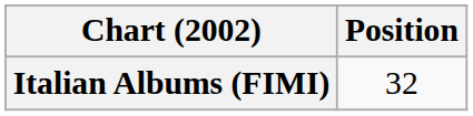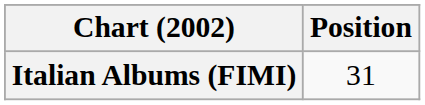Italian Albums (FIMI) | Position: 32 -> 31
